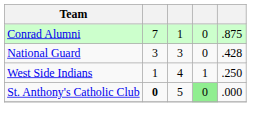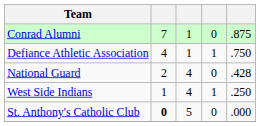+ row: Defiance Athletic Association | 4 | 1 | 1 | .750
National Guard | column 2: 3 -> 2
National Guard | column 3: 3 -> 4
St. Anthony's Catholic Club | column 4: lightgreen background -> no background
